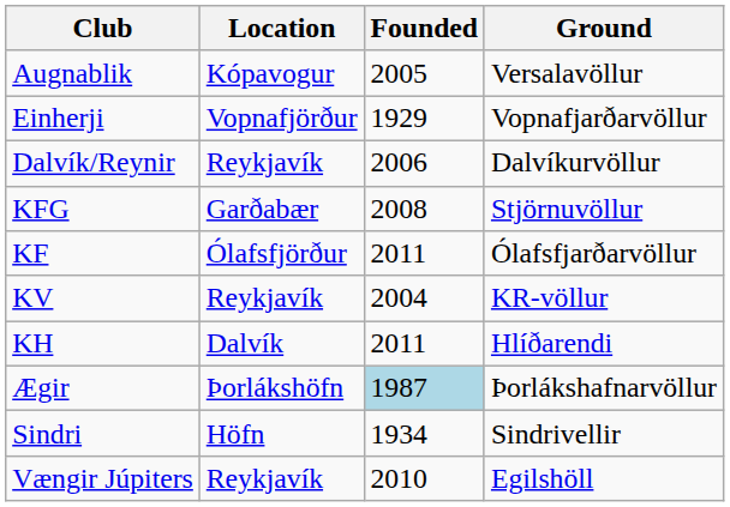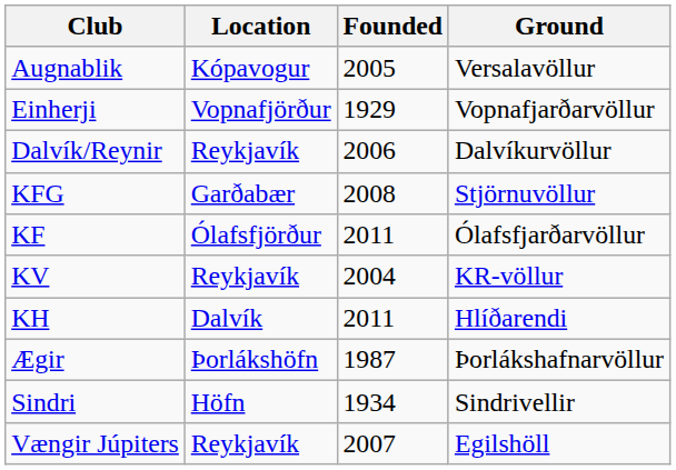Ægir | Founded: lightblue background -> no background
Vængir Júpiters | Founded: 2010 -> 2007
